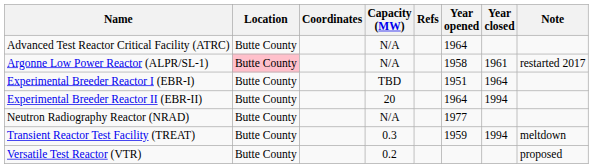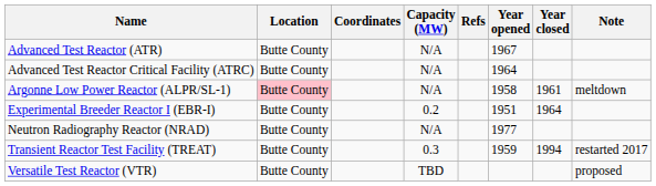+ row: Advanced Test Reactor (ATR) | Butte County | N/A | 1967
Argonne Low Power Reactor (ALPR/SL-1) | Note: restarted 2017 -> meltdown
Experimental Breeder Reactor I (EBR-I) | Capacity (MW): TBD -> 0.2
- row: Experimental Breeder Reactor II (EBR-II) | Butte County | 20 | 1964 | 1994
Transient Reactor Test Facility (TREAT) | Note: meltdown -> restarted 2017
Versatile Test Reactor (VTR) | Capacity (MW): 0.2 -> TBD
